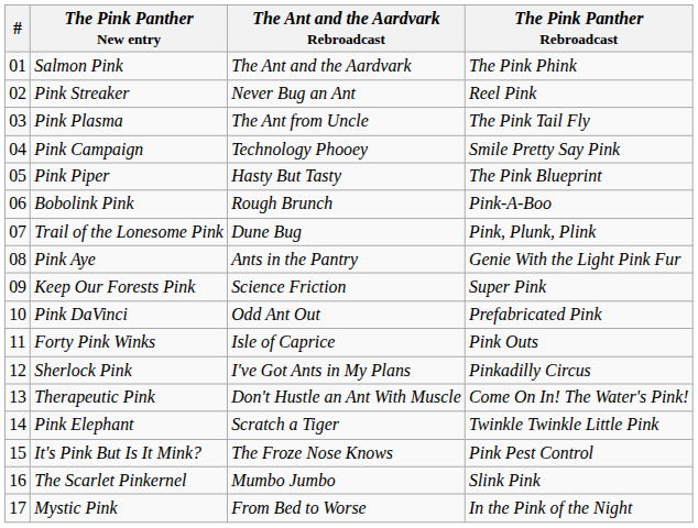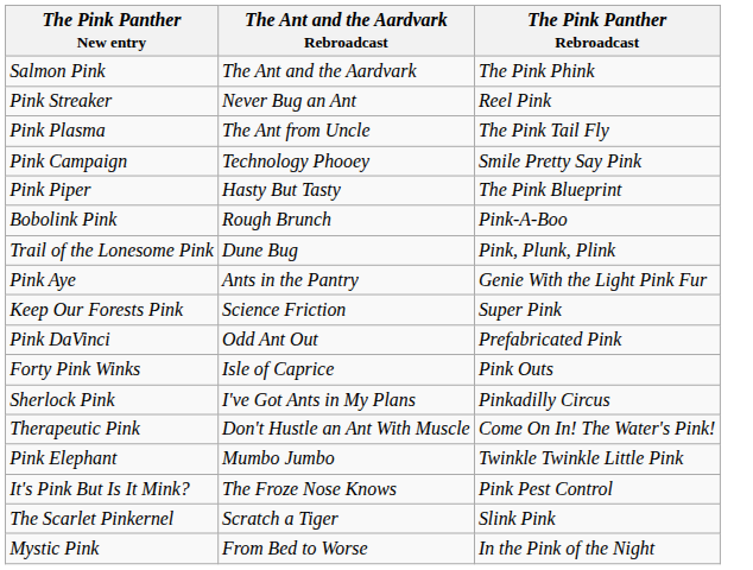- column: # | 01 | 02 | 03 | 04 | 05 | 06 | 07 | 08 | 09 | 10 | 11 | 12 | 13 | 14 | 15 | 16 | 17
Pink Elephant | The Ant and the Aardvark Rebroadcast: Scratch a Tiger -> Mumbo Jumbo
The Scarlet Pinkernel | The Ant and the Aardvark Rebroadcast: Mumbo Jumbo -> Scratch a Tiger
